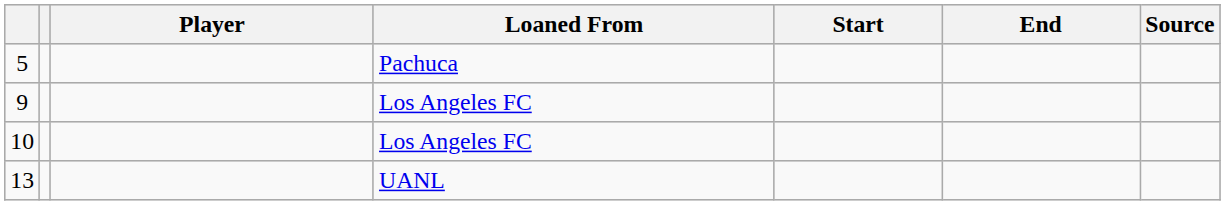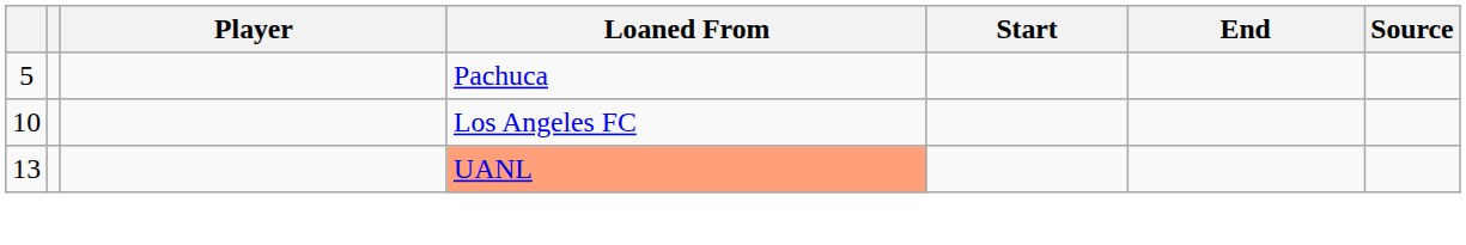- row: 9 | Los Angeles FC
13 | Loaned From: no background -> lightsalmon background
